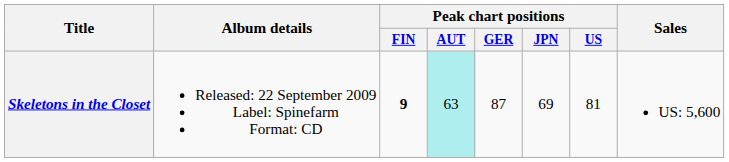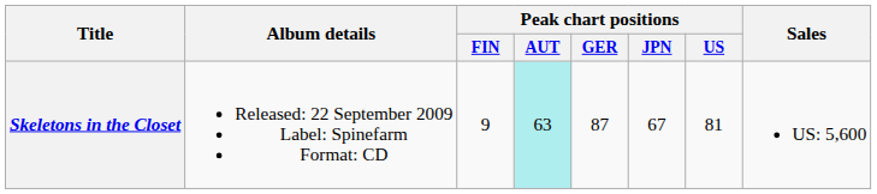Skeletons in the Closet | Peak chart positions / FIN: bold -> normal
Skeletons in the Closet | Peak chart positions / JPN: 69 -> 67
